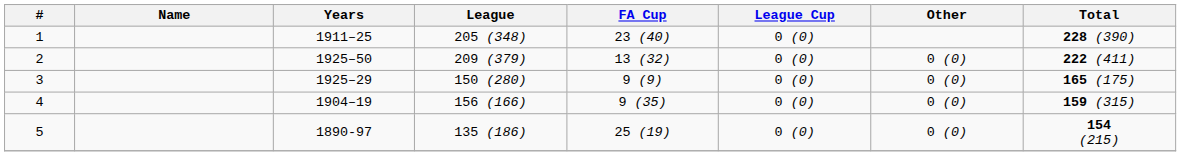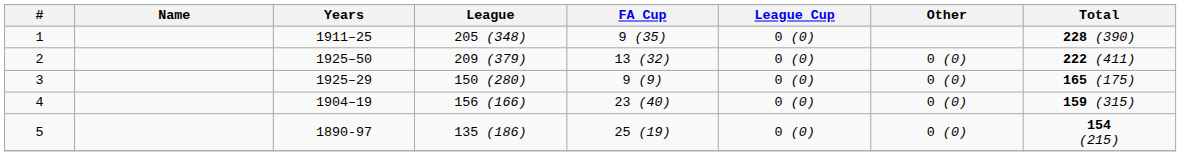1 | FA Cup: 23 (40) -> 9 (35)
4 | FA Cup: 9 (35) -> 23 (40)
